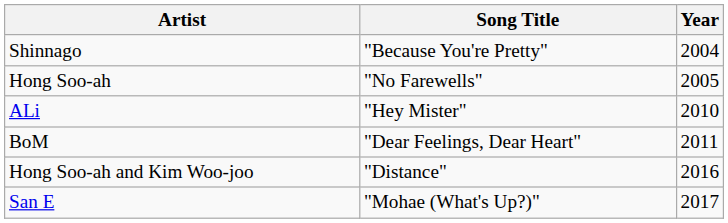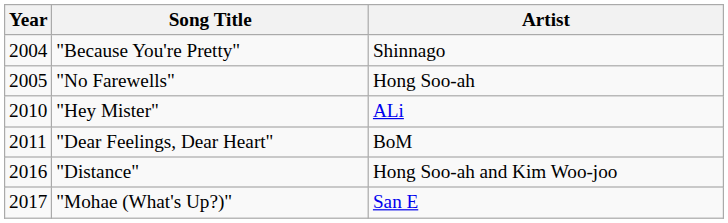columns swapped: Year <-> Artist
